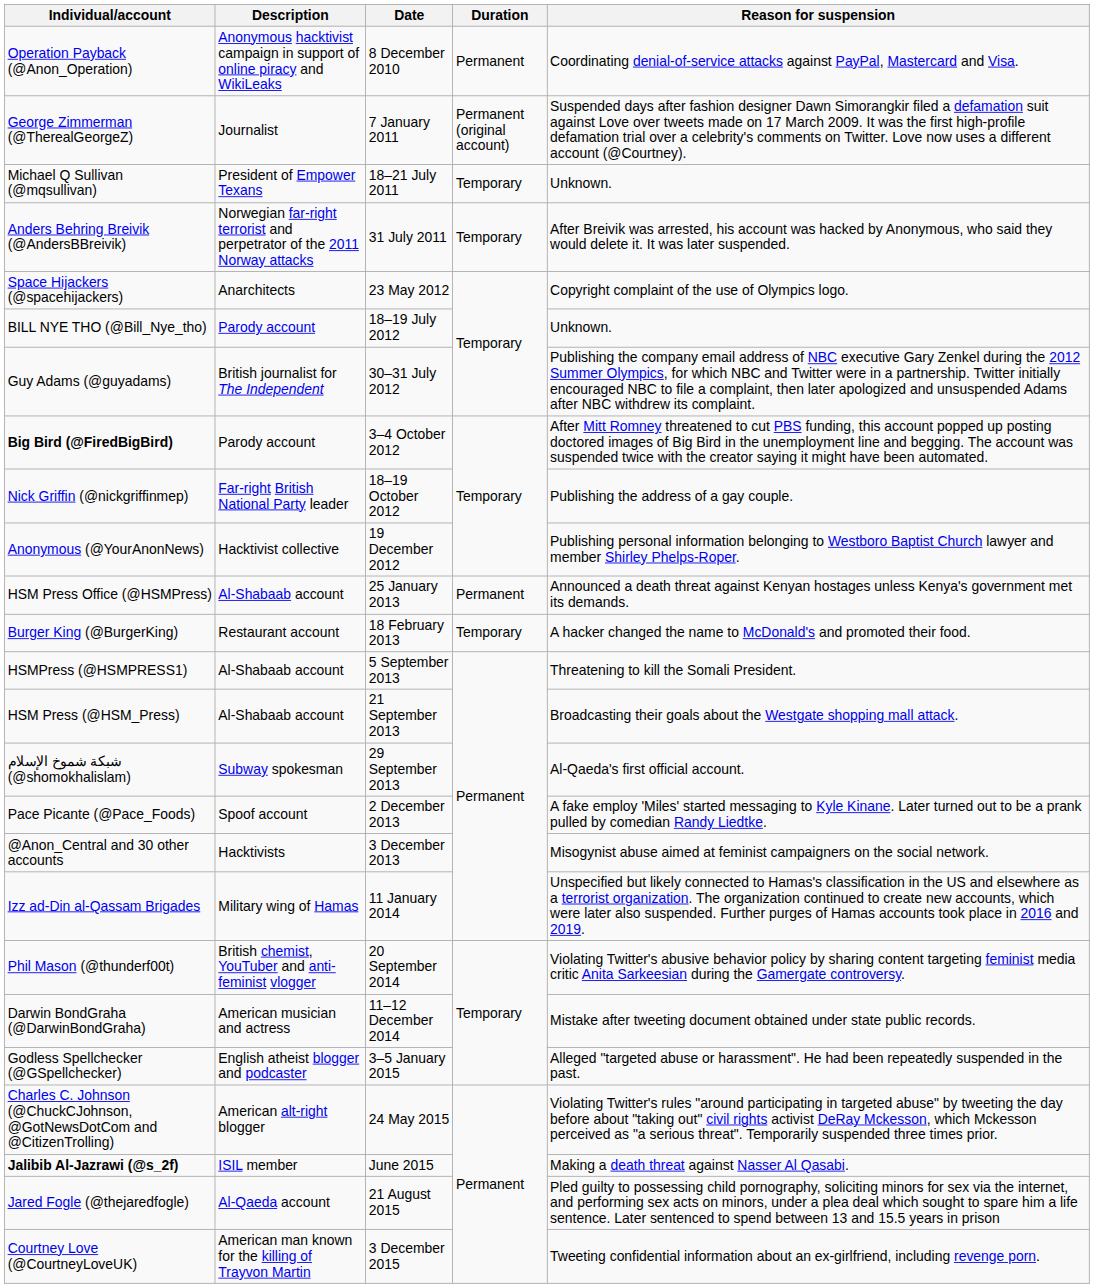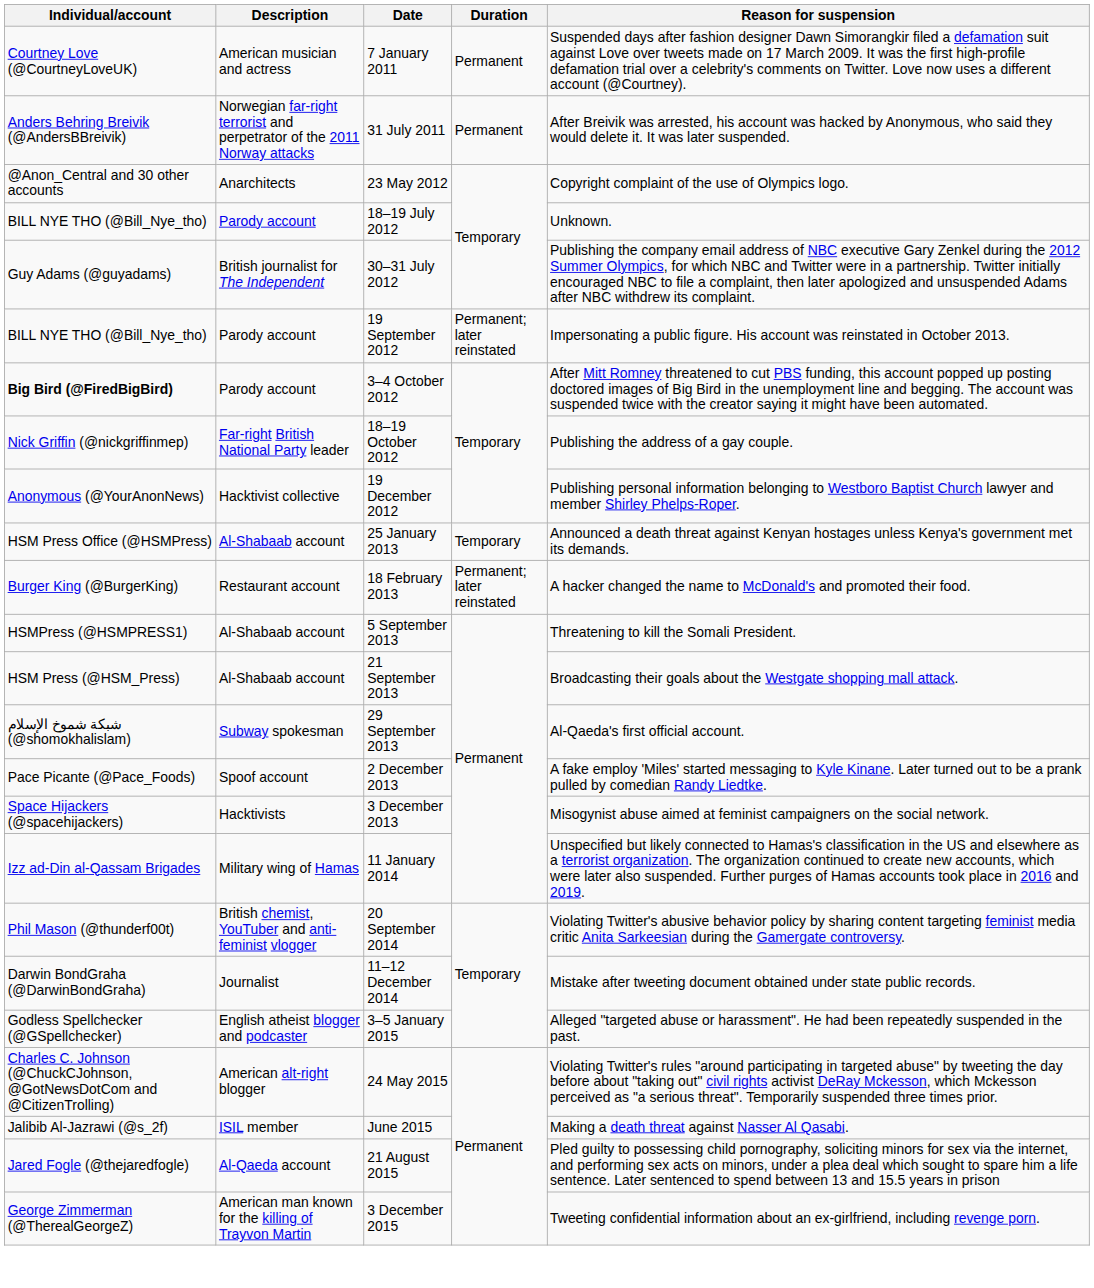- row: Operation Payback (@Anon_Operation) | Anonymous hacktivist campaign in support of online piracy and WikiLeaks | 8 December 2010 | Permanent | Coordinating denial-of-service attacks against PayPal, Mastercard and Visa.
7 January 2011 | Individual/account: George Zimmerman (@TherealGeorgeZ) -> Courtney Love (@CourtneyLoveUK)
7 January 2011 | Description: Journalist -> American musician and actress
7 January 2011 | Duration: Permanent (original account) -> Permanent
- row: Michael Q Sullivan (@mqsullivan) | President of Empower Texans | 18–21 July 2011 | Temporary | Unknown.
31 July 2011 | Duration: Temporary -> Permanent
23 May 2012 | Individual/account: Space Hijackers (@spacehijackers) -> @Anon_Central and 30 other accounts
+ row: BILL NYE THO (@Bill_Nye_tho) | Parody account | 19 September 2012 | Permanent; later reinstated | Impersonating a public figure. His account was reinstated in October 2013.
25 January 2013 | Duration: Permanent -> Temporary
18 February 2013 | Duration: Temporary -> Permanent; later reinstated
3 December 2013 | Individual/account: @Anon_Central and 30 other accounts -> Space Hijackers (@spacehijackers)
11–12 December 2014 | Description: American musician and actress -> Journalist
June 2015 | Individual/account: bold -> normal
3 December 2015 | Individual/account: Courtney Love (@CourtneyLoveUK) -> George Zimmerman (@TherealGeorgeZ)
